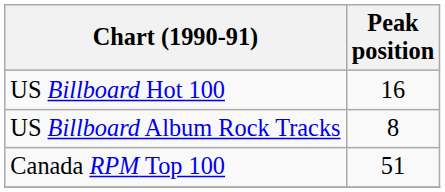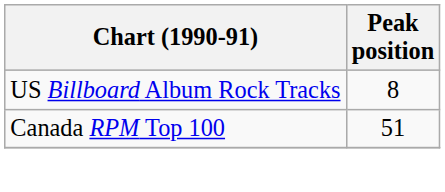- row: US Billboard Hot 100 | 16
